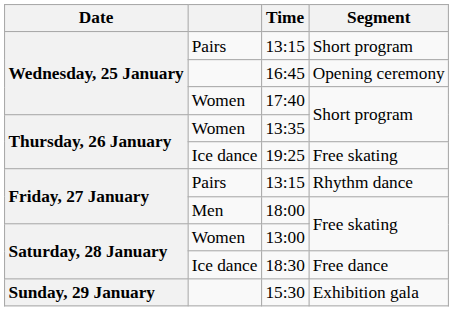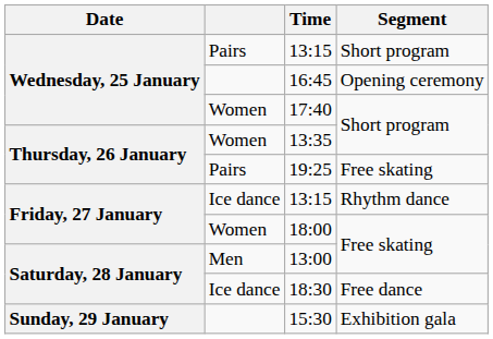19:25 | column 2: Ice dance -> Pairs
13:15 / Rhythm dance | column 2: Pairs -> Ice dance
18:00 | column 2: Men -> Women
13:00 | column 2: Women -> Men
